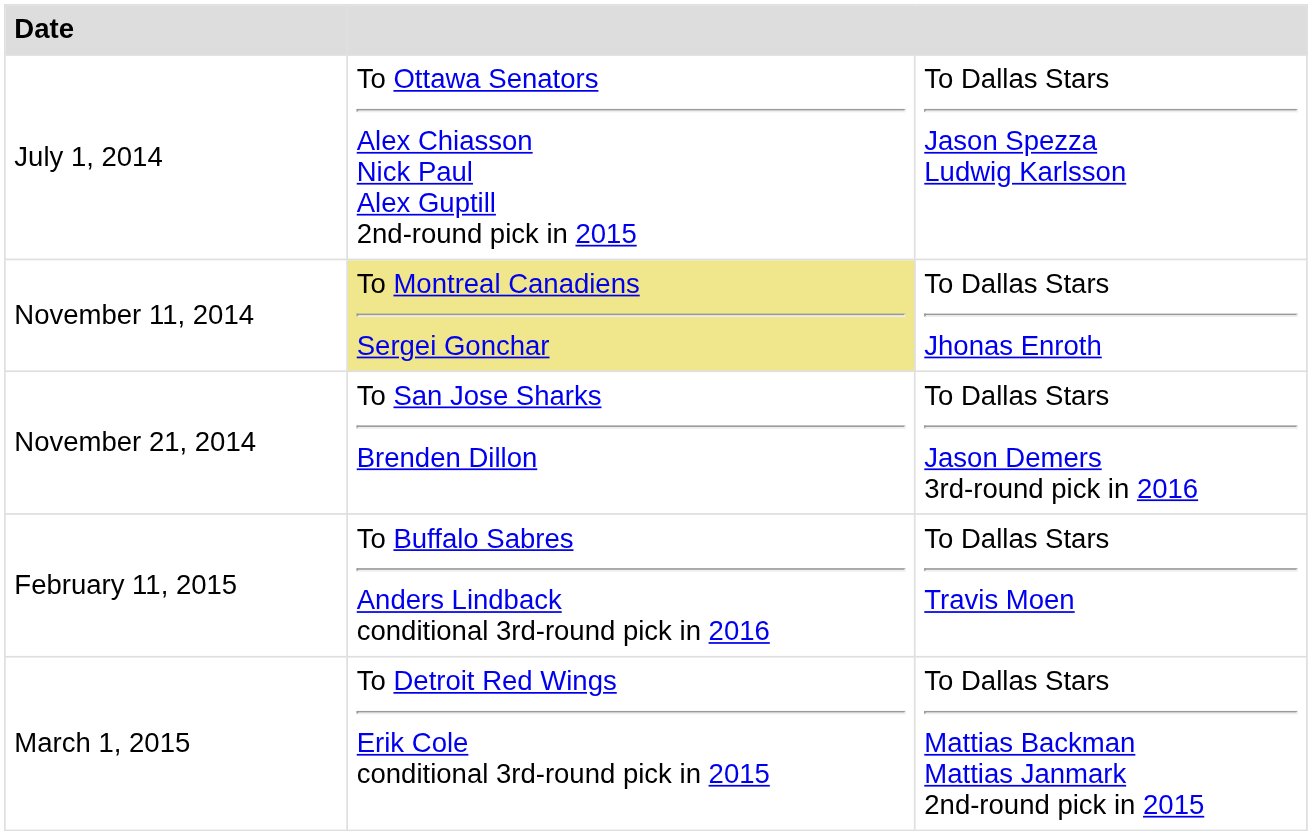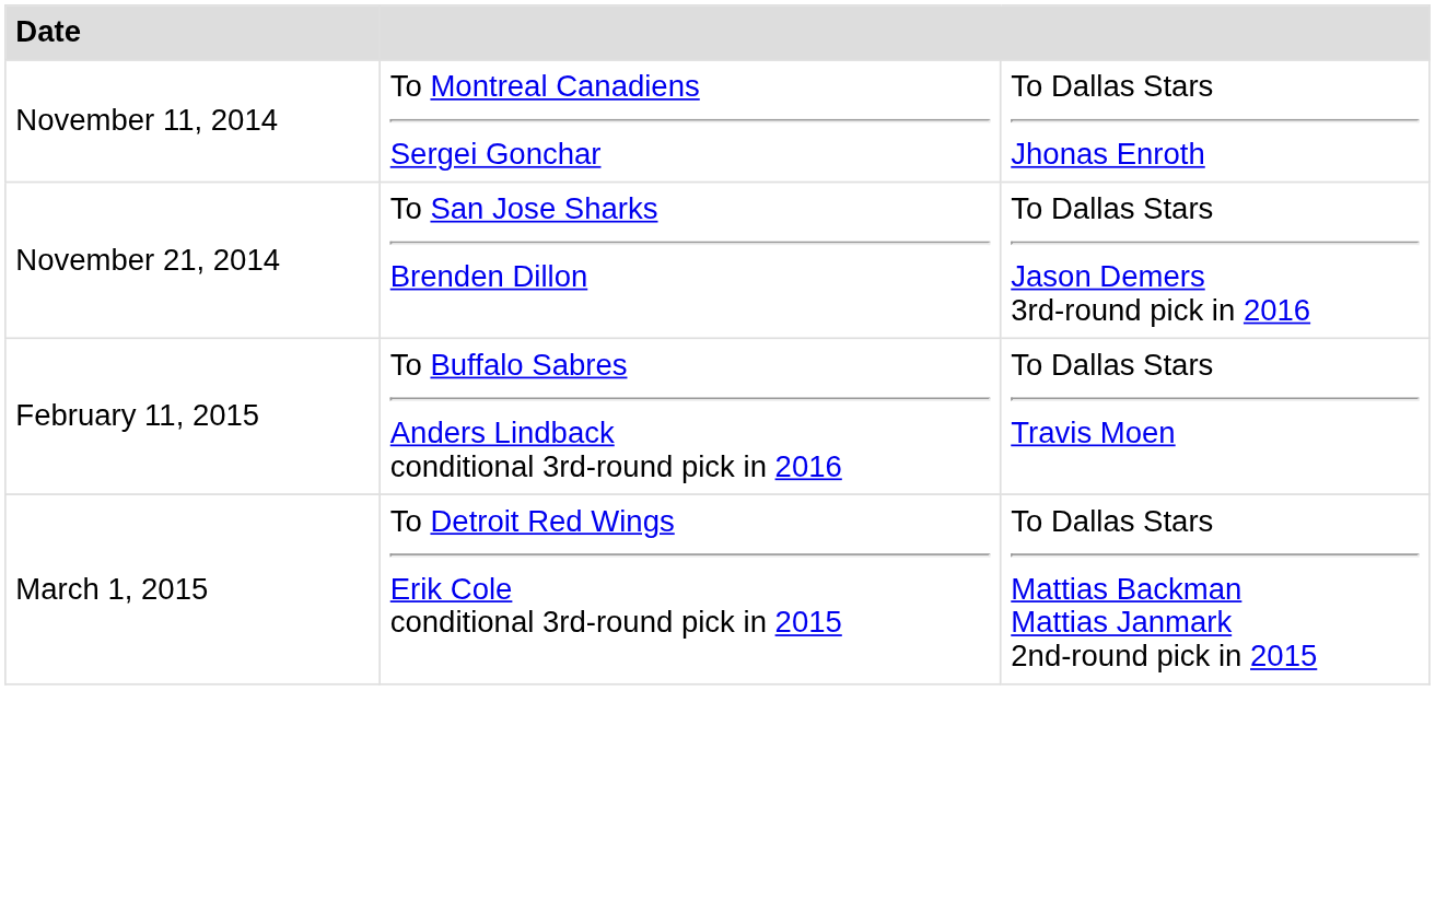- row: July 1, 2014 | To Ottawa Senators Alex Chiasson Nick Paul Alex Guptill 2nd-round pick in 2015 | To Dallas Stars Jason Spezza Ludwig Karlsson
November 11, 2014 | column 2: khaki background -> no background
